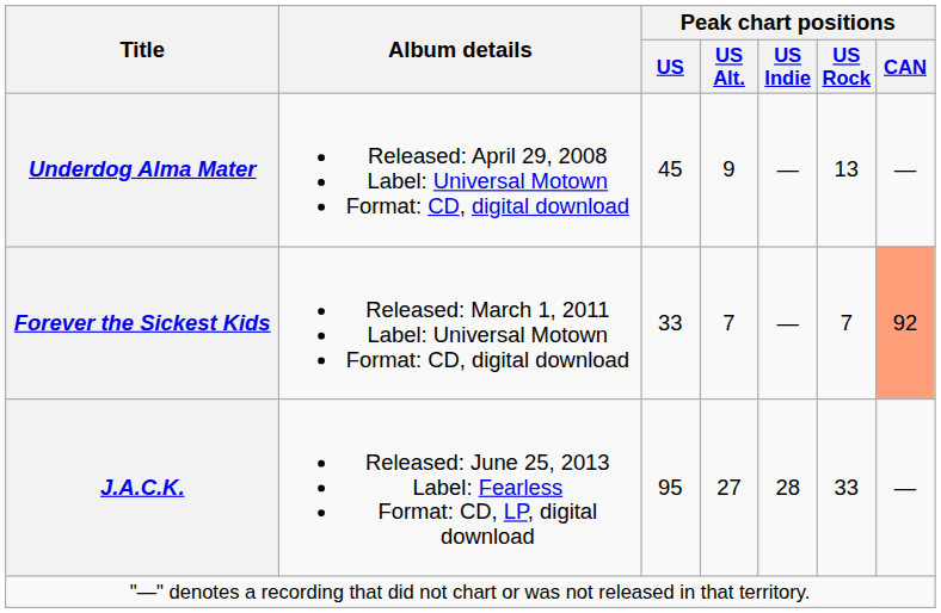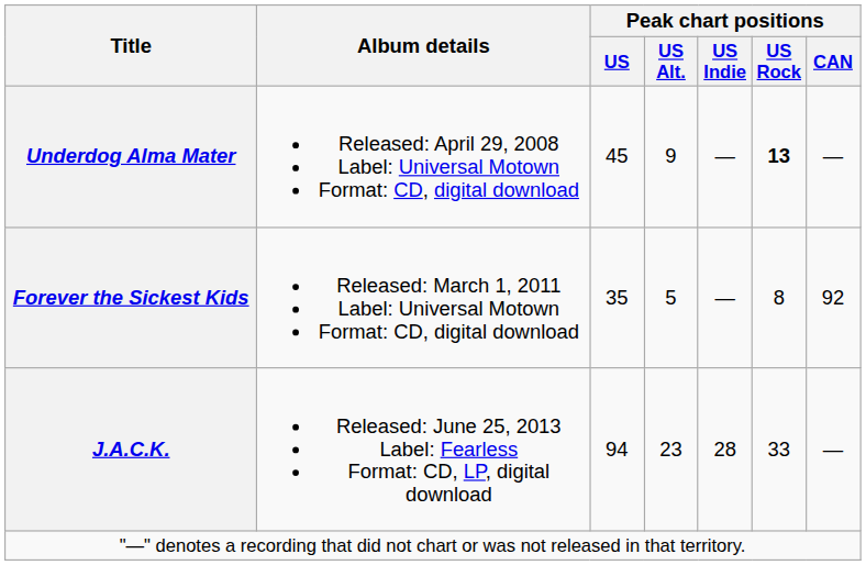Underdog Alma Mater | Peak chart positions / US Rock: normal -> bold
Forever the Sickest Kids | Peak chart positions / US: 33 -> 35
Forever the Sickest Kids | Peak chart positions / US Alt.: 7 -> 5
Forever the Sickest Kids | Peak chart positions / US Rock: 7 -> 8
Forever the Sickest Kids | Peak chart positions / CAN: lightsalmon background -> no background
J.A.C.K. | Peak chart positions / US: 95 -> 94
J.A.C.K. | Peak chart positions / US Alt.: 27 -> 23
